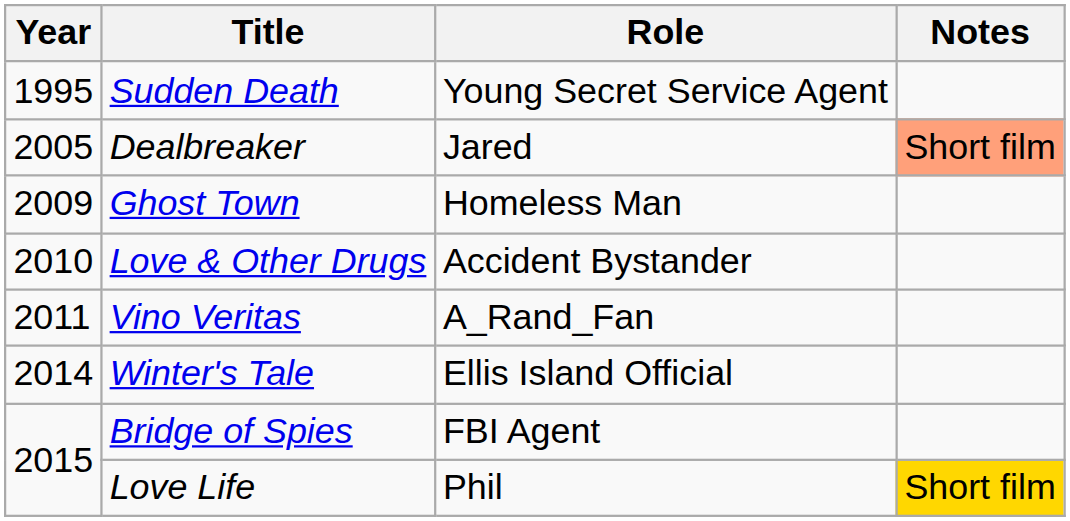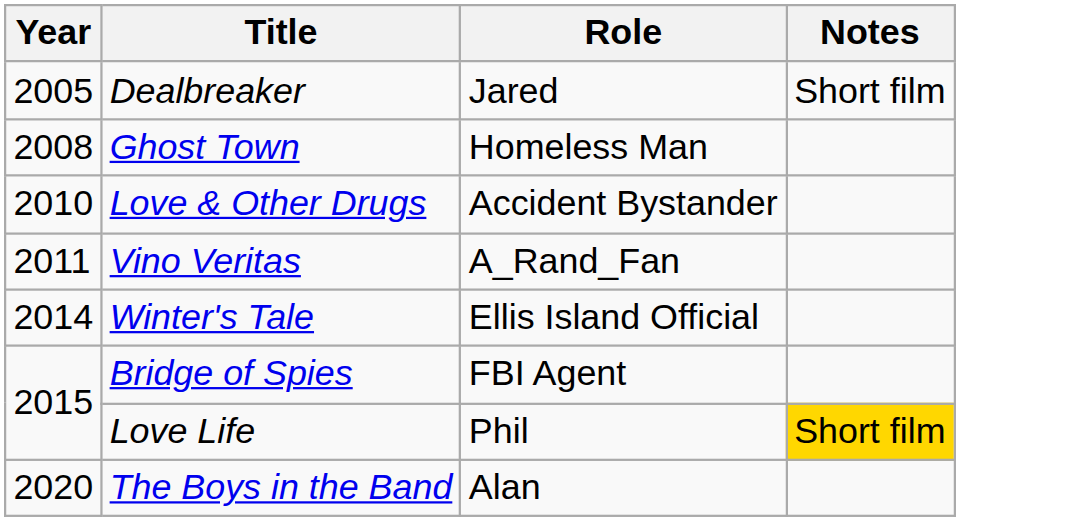- row: 1995 | Sudden Death | Young Secret Service Agent
Dealbreaker | Notes: lightsalmon background -> no background
Ghost Town | Year: 2009 -> 2008
+ row: 2020 | The Boys in the Band | Alan
